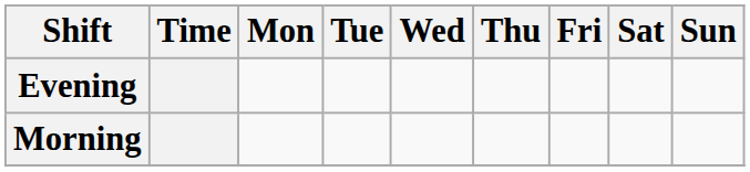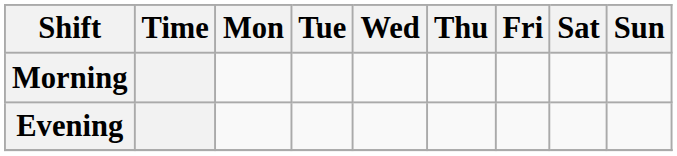rows swapped: Morning <-> Evening
